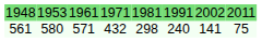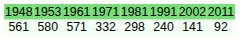561 | column 4: 432 -> 332
561 | column 8: 75 -> 92
